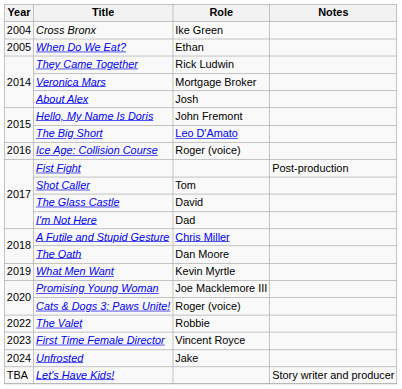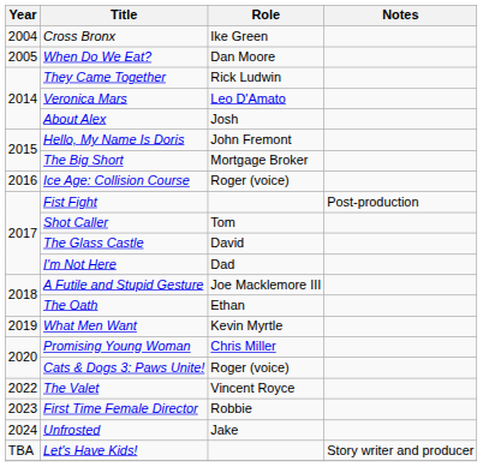When Do We Eat? | Role: Ethan -> Dan Moore
Veronica Mars | Role: Mortgage Broker -> Leo D'Amato
The Big Short | Role: Leo D'Amato -> Mortgage Broker
A Futile and Stupid Gesture | Role: Chris Miller -> Joe Macklemore III
The Oath | Role: Dan Moore -> Ethan
Promising Young Woman | Role: Joe Macklemore III -> Chris Miller
The Valet | Role: Robbie -> Vincent Royce
First Time Female Director | Role: Vincent Royce -> Robbie
